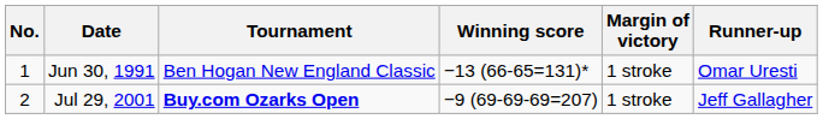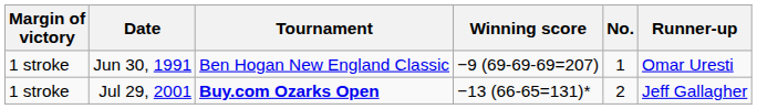columns swapped: No. <-> Margin of victory
Jun 30, 1991 | Winning score: −13 (66-65=131)* -> −9 (69-69-69=207)
Jul 29, 2001 | Winning score: −9 (69-69-69=207) -> −13 (66-65=131)*
